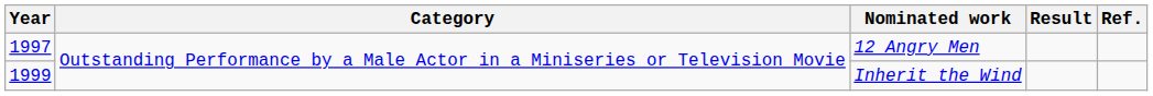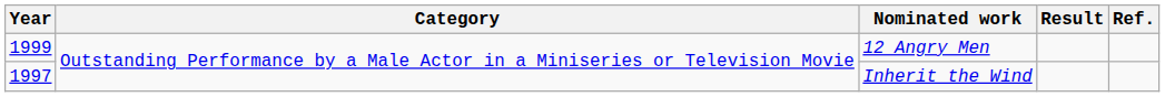12 Angry Men | Year: 1997 -> 1999
Inherit the Wind | Year: 1999 -> 1997
